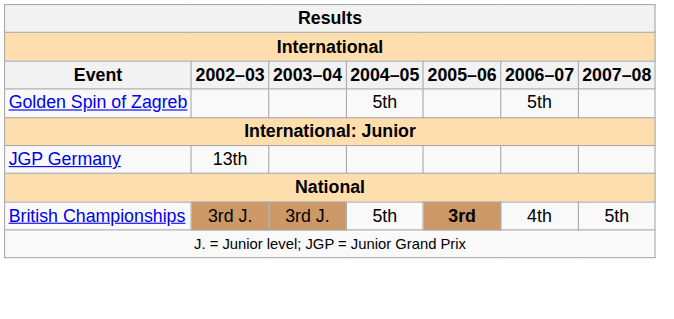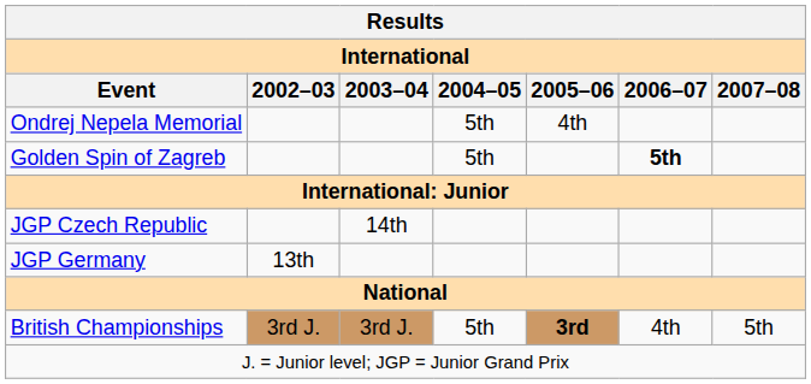+ row: Ondrej Nepela Memorial | 5th | 4th
Golden Spin of Zagreb | 2006–07: normal -> bold
+ row: JGP Czech Republic | 14th
